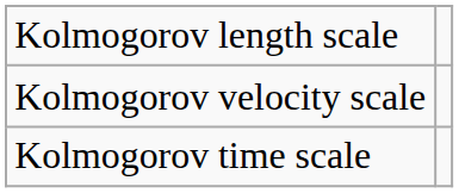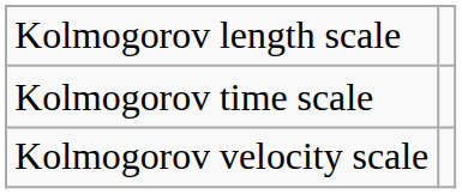rows swapped: Kolmogorov time scale <-> Kolmogorov velocity scale
